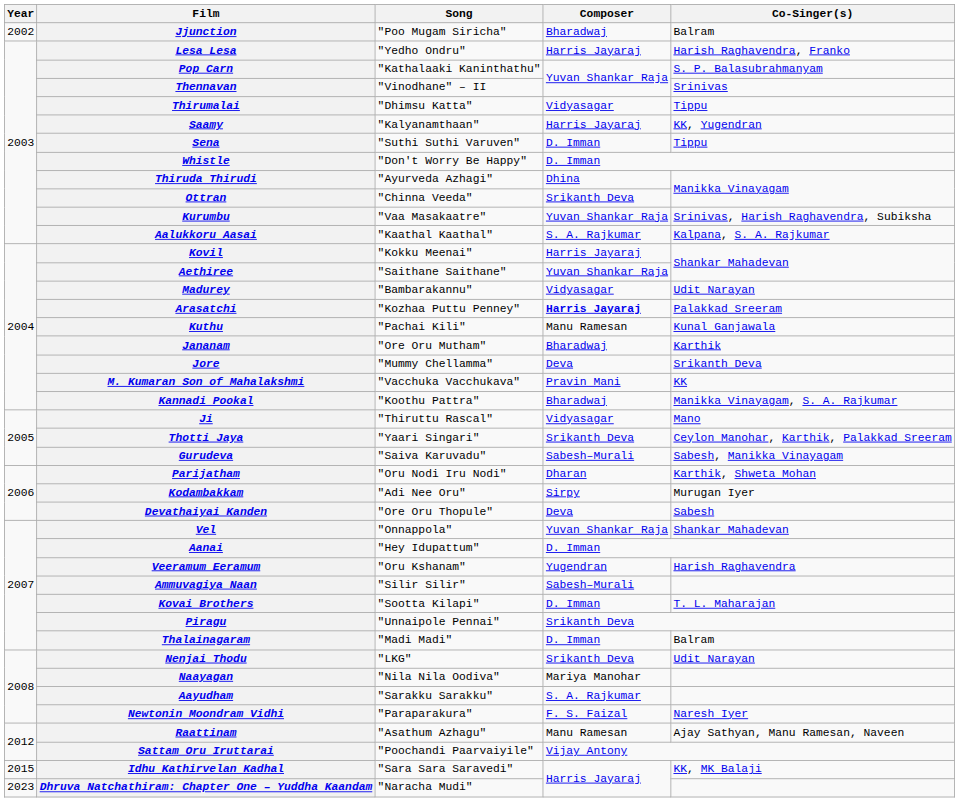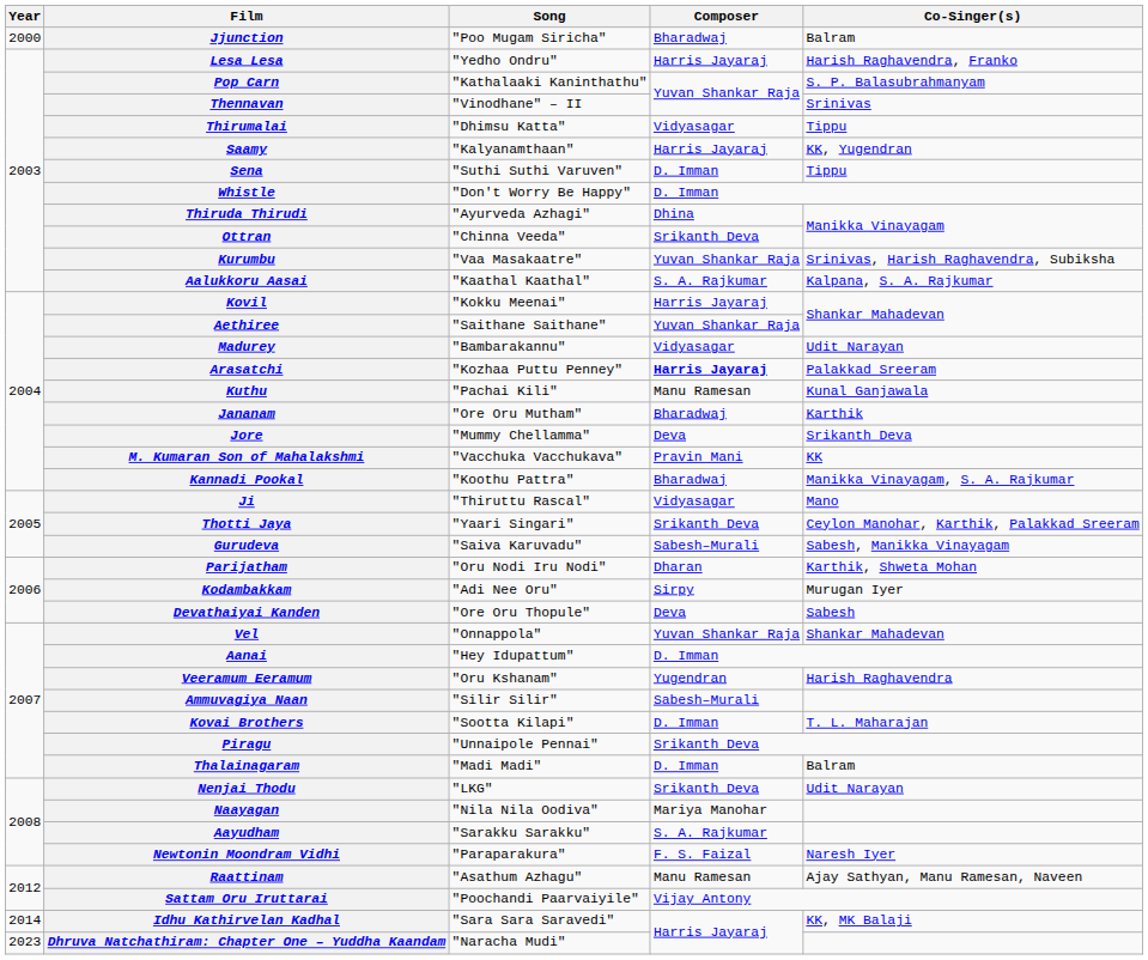Jjunction | Year: 2002 -> 2000
Idhu Kathirvelan Kadhal | Year: 2015 -> 2014
